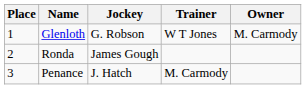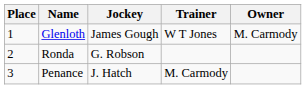Glenloth | Jockey: G. Robson -> James Gough
Ronda | Jockey: James Gough -> G. Robson
